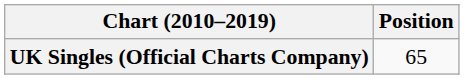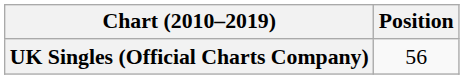UK Singles (Official Charts Company) | Position: 65 -> 56
